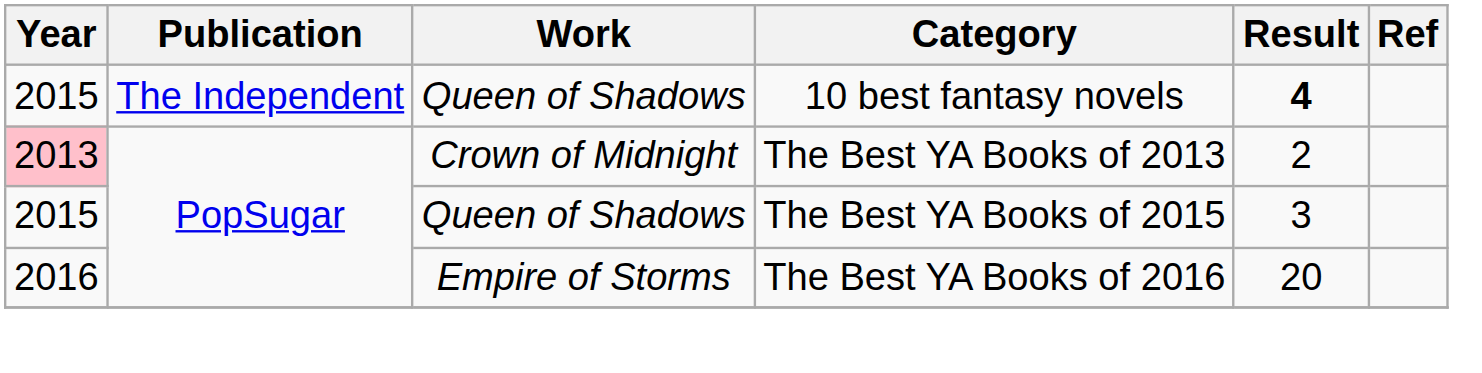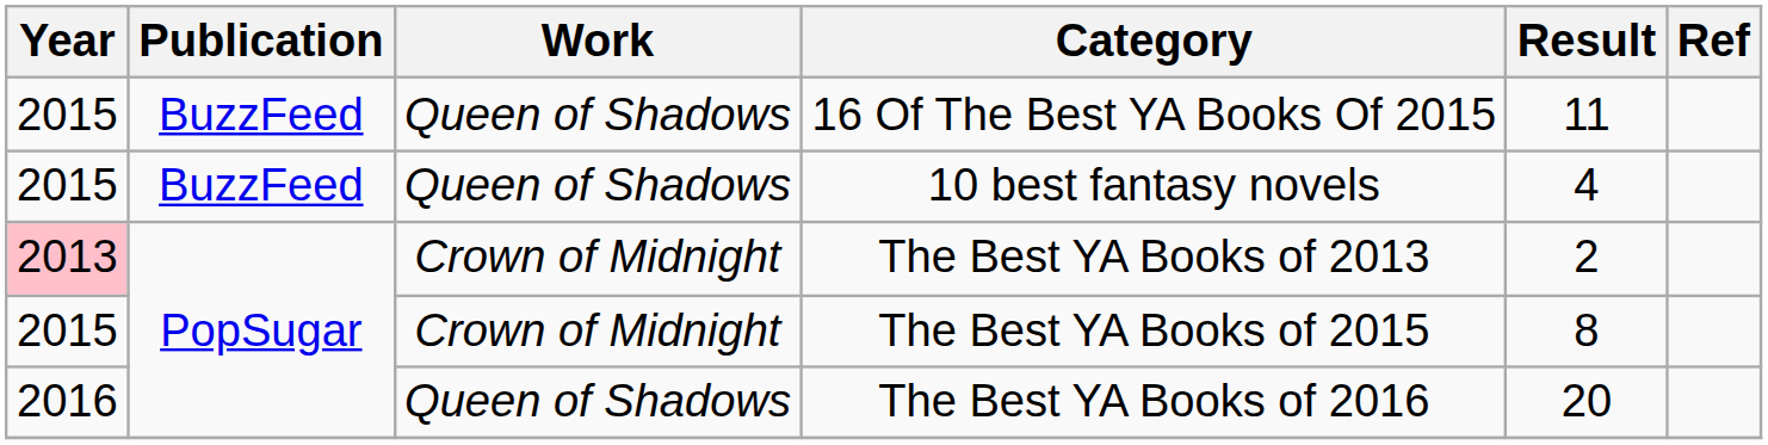+ row: 2015 | BuzzFeed | Queen of Shadows | 16 Of The Best YA Books Of 2015 | 11
10 best fantasy novels | Publication: The Independent -> BuzzFeed
10 best fantasy novels | Result: bold -> normal
The Best YA Books of 2015 | Work: Queen of Shadows -> Crown of Midnight
The Best YA Books of 2015 | Result: 3 -> 8
The Best YA Books of 2016 | Work: Empire of Storms -> Queen of Shadows
